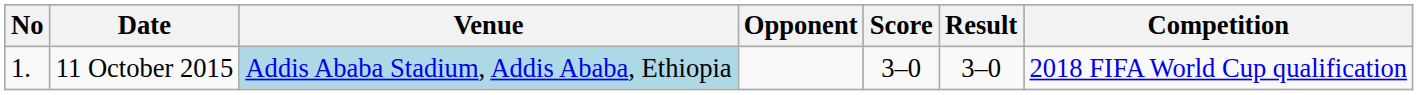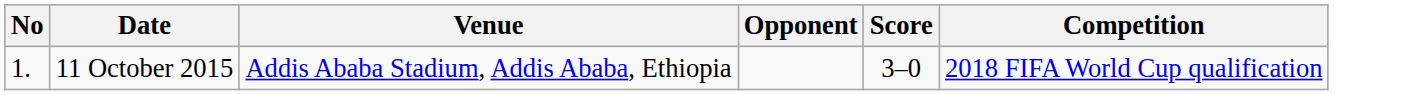- column: Result | 3–0
11 October 2015 | Venue: lightblue background -> no background
